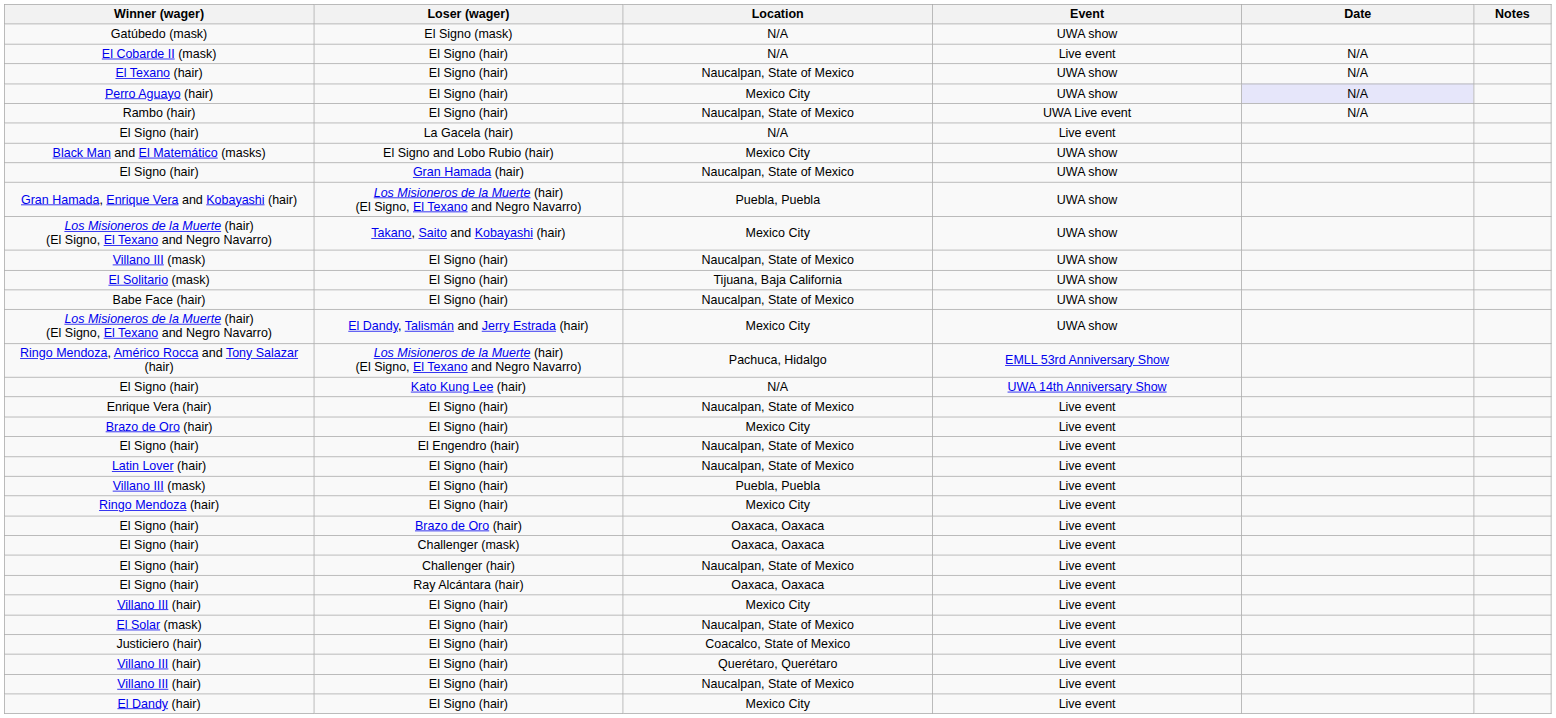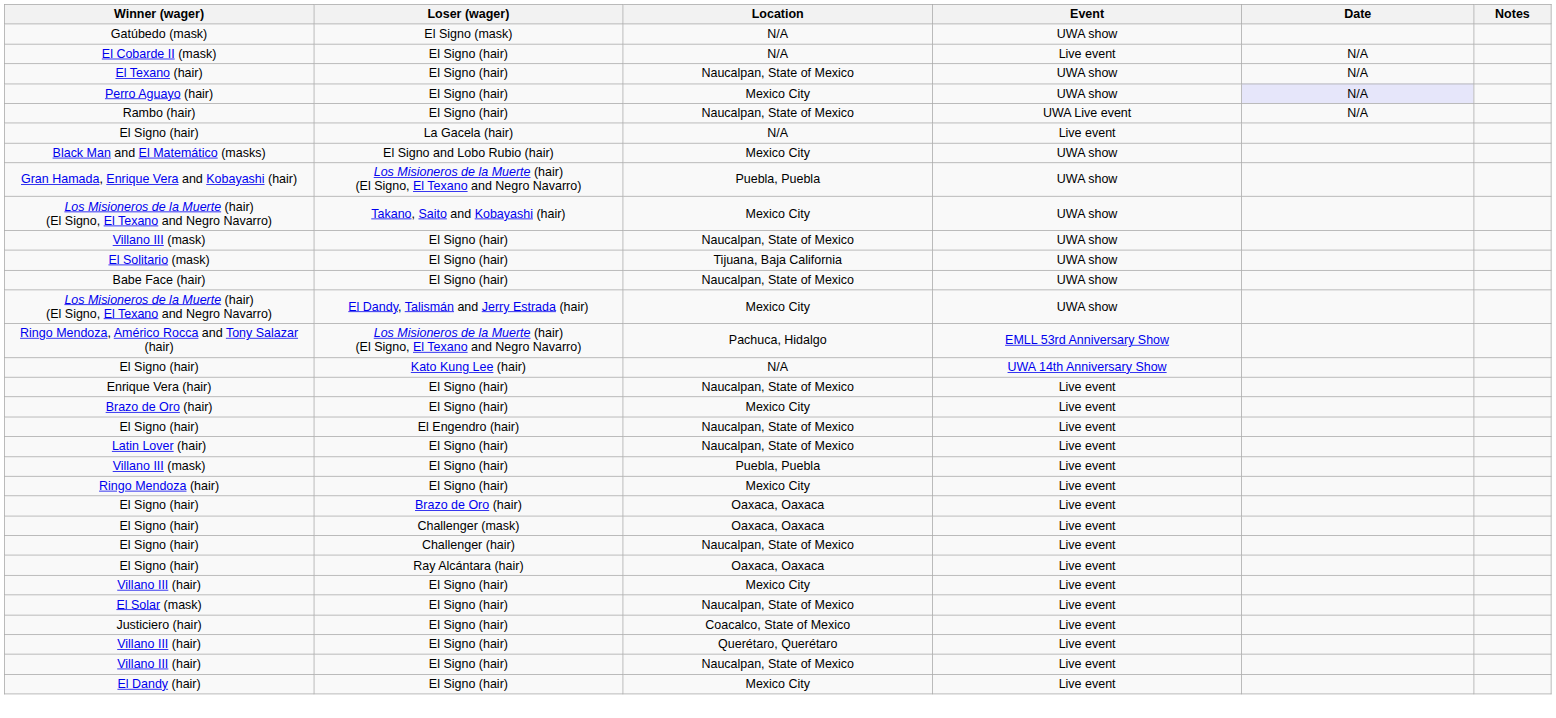- row: El Signo (hair) | Gran Hamada (hair) | Naucalpan, State of Mexico | UWA show
